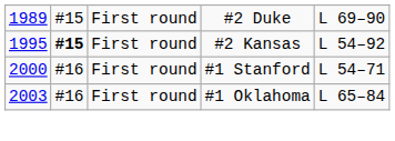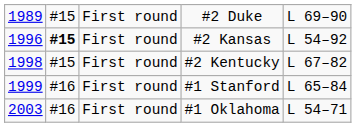#2 Kansas | column 1: 1995 -> 1996
+ row: 1998 | #15 | First round | #2 Kentucky | L 67–82
#1 Stanford | column 1: 2000 -> 1999
#1 Stanford | column 5: L 54–71 -> L 65–84
#1 Oklahoma | column 5: L 65–84 -> L 54–71
